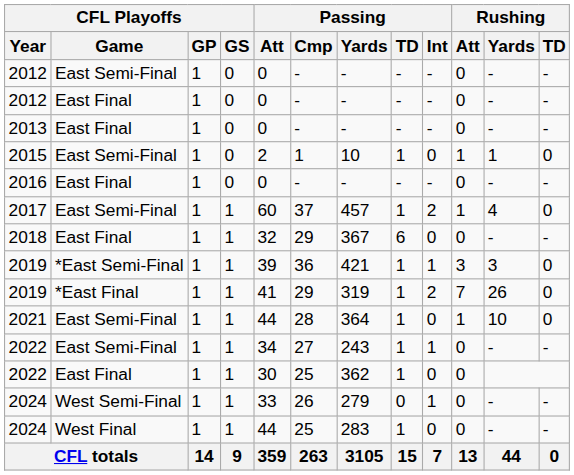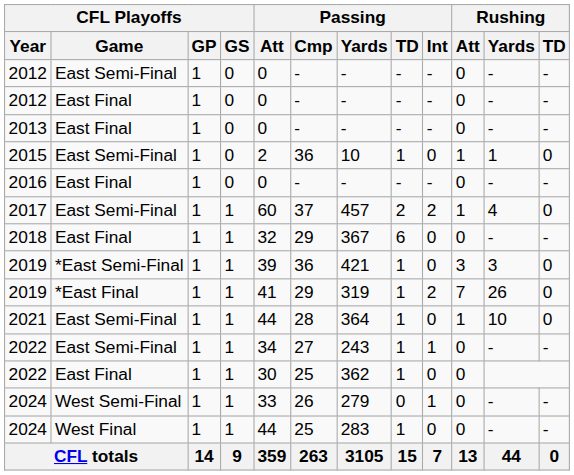2015 | Passing / Cmp: 1 -> 36
2017 | Passing / TD: 1 -> 2
2019 / *East Semi-Final | Passing / Int: 1 -> 0
